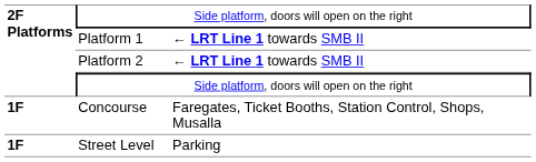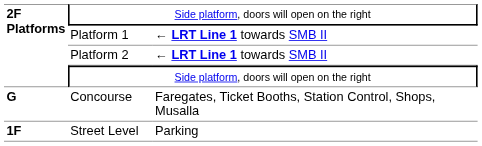Concourse | column 1: 1F -> G
